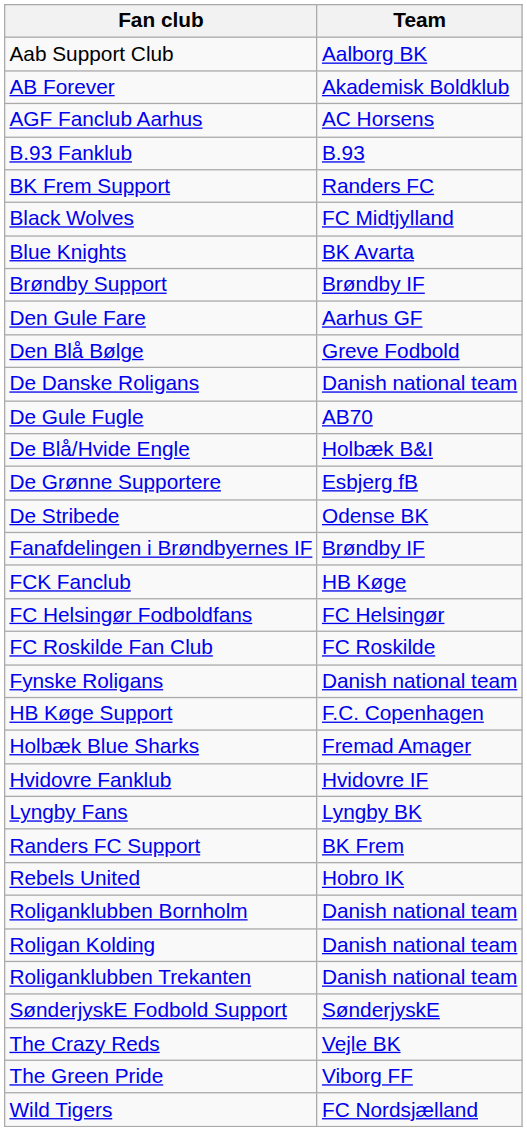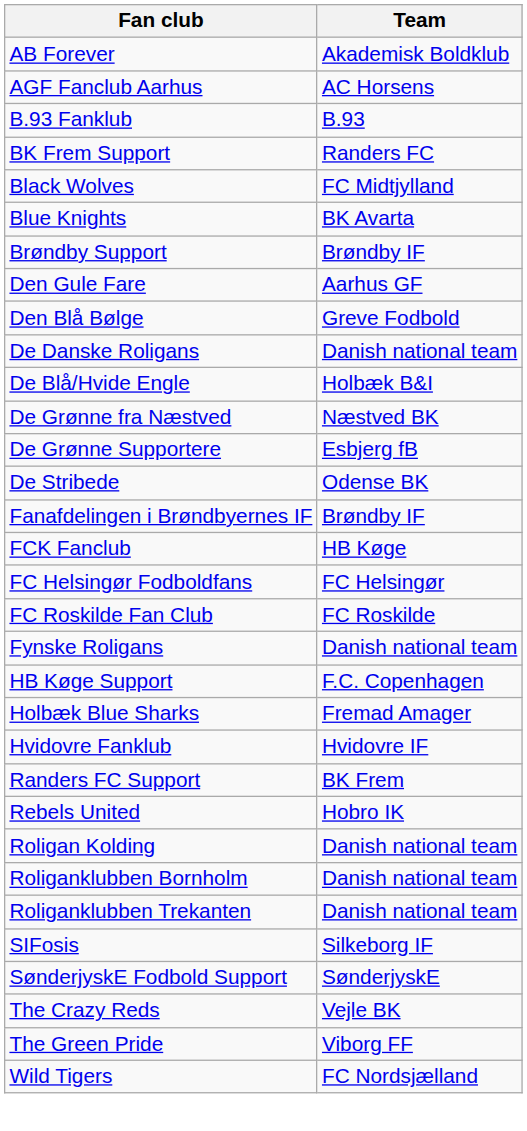- row: Aab Support Club | Aalborg BK
- row: De Gule Fugle | AB70
+ row: De Grønne fra Næstved | Næstved BK
- row: Lyngby Fans | Lyngby BK
rows swapped: Roligan Kolding <-> Roliganklubben Bornholm
+ row: SIFosis | Silkeborg IF
